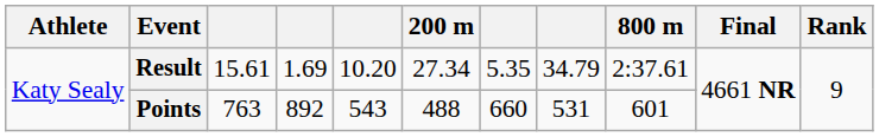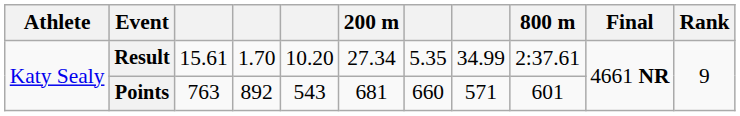Result | column 4: 1.69 -> 1.70
Result | column 8: 34.79 -> 34.99
Points | 200 m: 488 -> 681
Points | column 8: 531 -> 571
